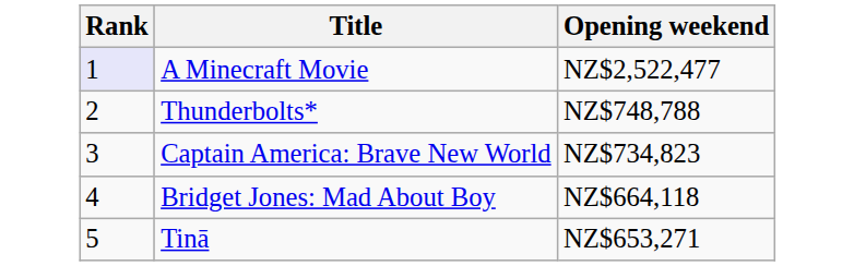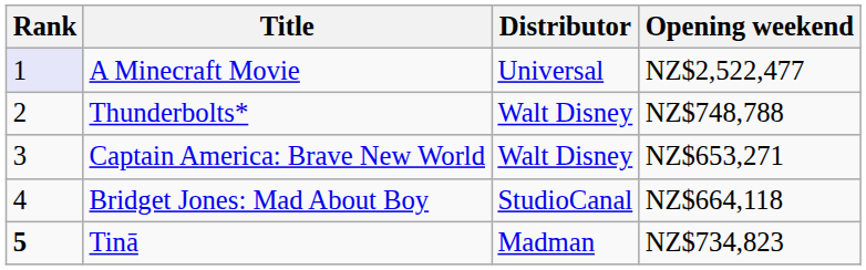+ column: Distributor | Universal | Walt Disney | Walt Disney | StudioCanal | Madman
Captain America: Brave New World | Opening weekend: NZ$734,823 -> NZ$653,271
Tinā | Rank: normal -> bold
Tinā | Opening weekend: NZ$653,271 -> NZ$734,823
